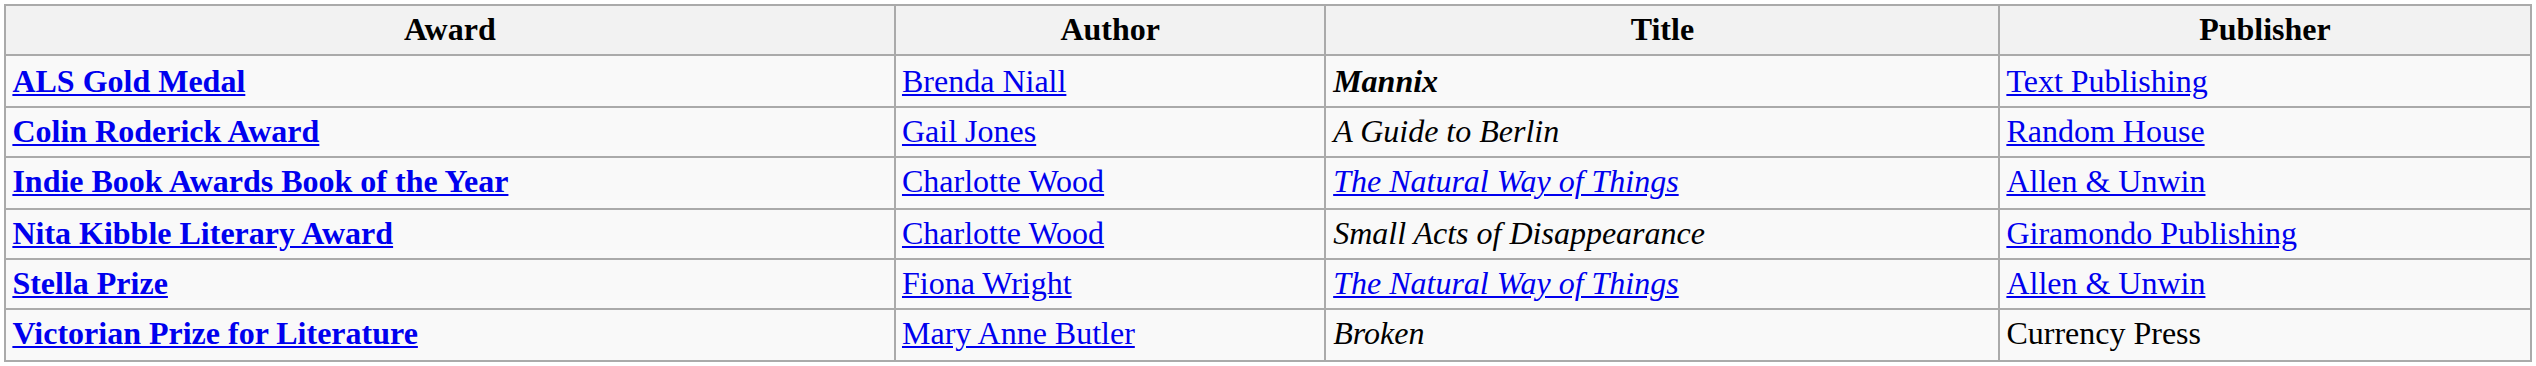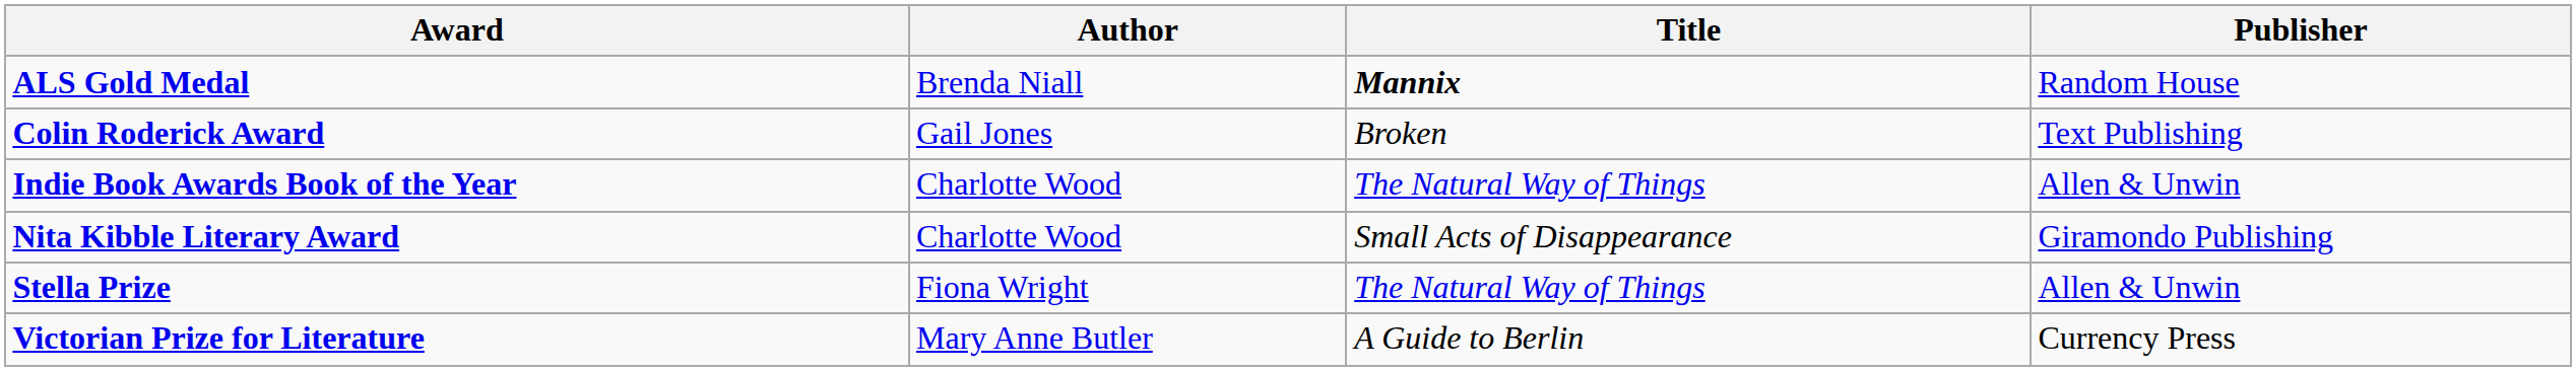ALS Gold Medal | Publisher: Text Publishing -> Random House
Colin Roderick Award | Title: A Guide to Berlin -> Broken
Colin Roderick Award | Publisher: Random House -> Text Publishing
Victorian Prize for Literature | Title: Broken -> A Guide to Berlin
